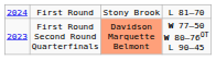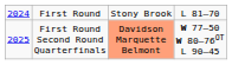First Round Second Round Quarterfinals | column 1: 2023 -> 2025
